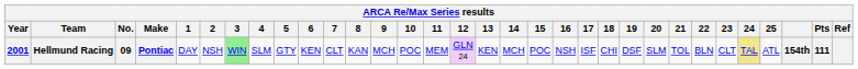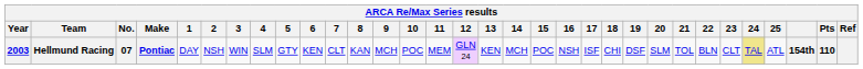Hellmund Racing | Year: 2001 -> 2003
Hellmund Racing | No.: 09 -> 07
Hellmund Racing | 3: lightgreen background -> no background
Hellmund Racing | Pts: 111 -> 110
